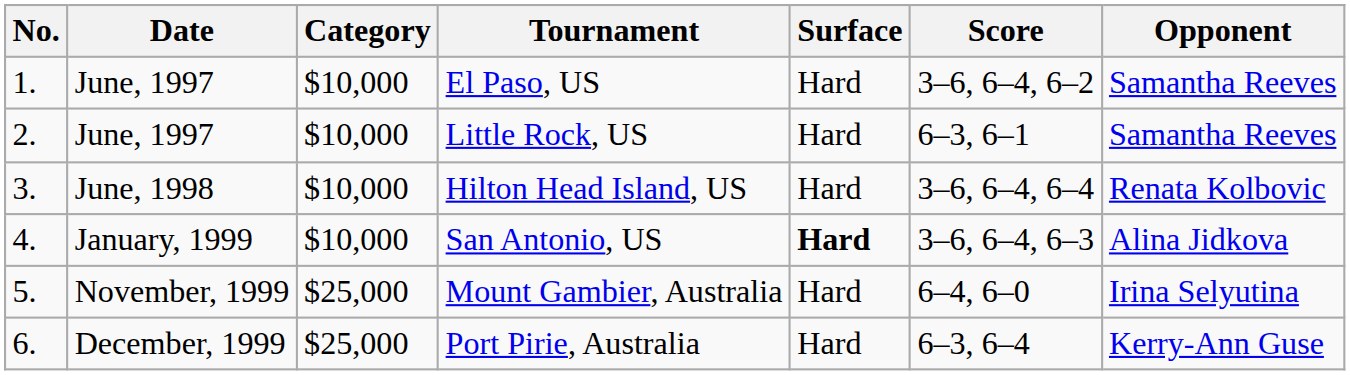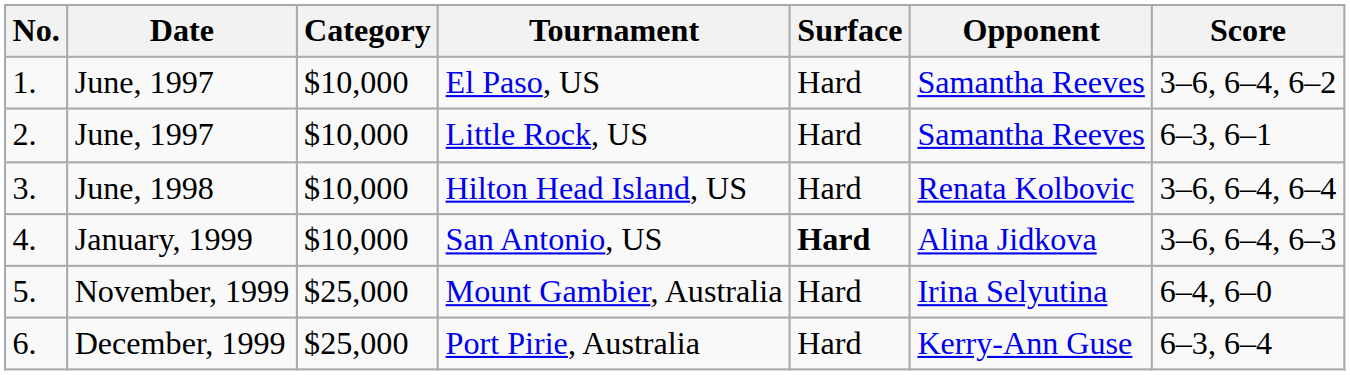columns swapped: Opponent <-> Score
